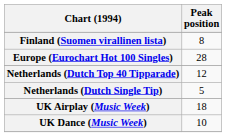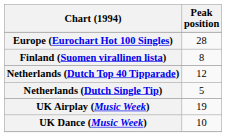rows swapped: Europe (Eurochart Hot 100 Singles) <-> Finland (Suomen virallinen lista)
UK Airplay (Music Week) | Peak position: 18 -> 19
